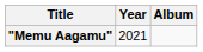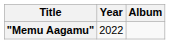"Memu Aagamu" | Year: 2021 -> 2022
